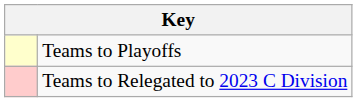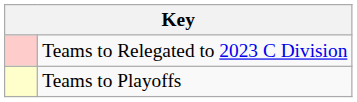rows swapped: Teams to Playoffs <-> Teams to Relegated to 2023 C Division
